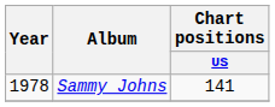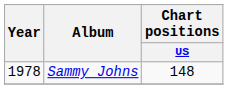Sammy Johns | Chart positions / US: 141 -> 148
